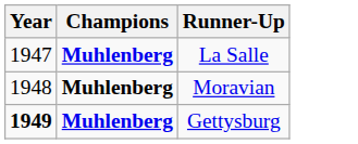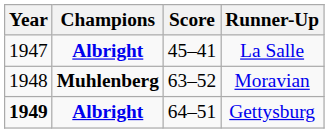+ column: Score | 45–41 | 63–52 | 64–51
La Salle | Champions: Muhlenberg -> Albright
Gettysburg | Champions: Muhlenberg -> Albright
